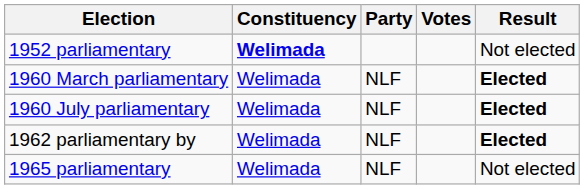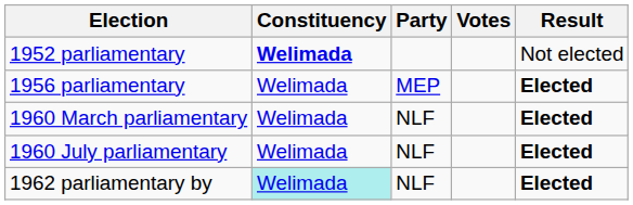+ row: 1956 parliamentary | Welimada | MEP | Elected
1962 parliamentary by | Constituency: no background -> paleturquoise background
- row: 1965 parliamentary | Welimada | NLF | Not elected
